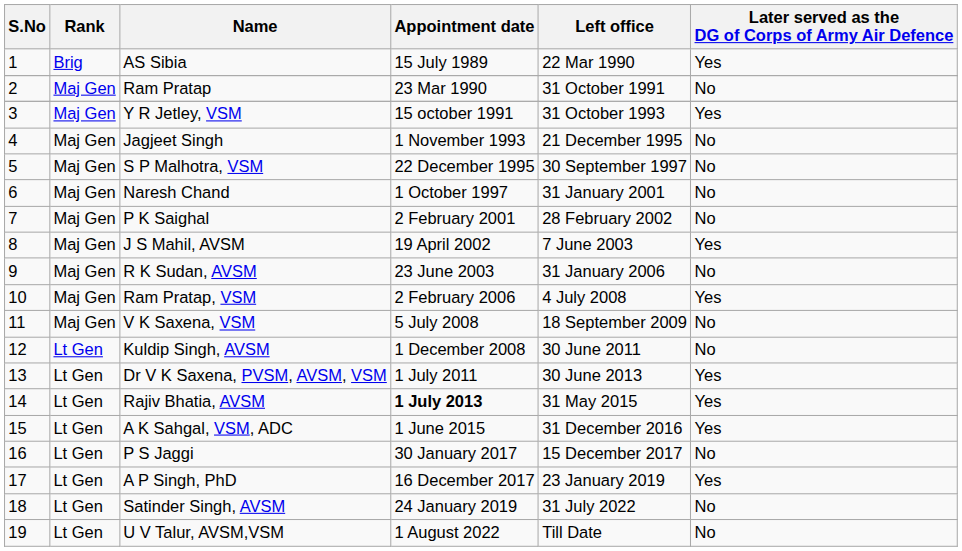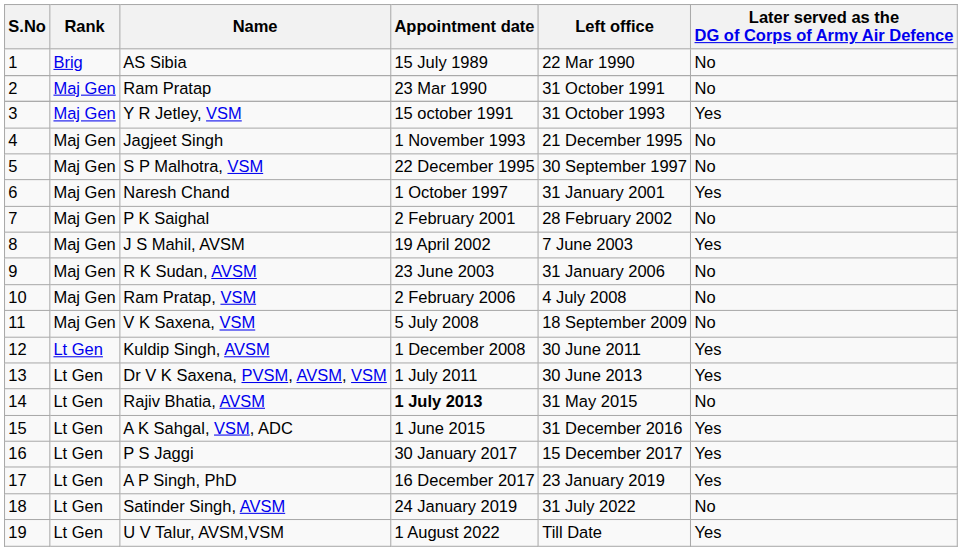AS Sibia | Later served as the DG of Corps of Army Air Defence: Yes -> No
Naresh Chand | Later served as the DG of Corps of Army Air Defence: No -> Yes
Ram Pratap, VSM | Later served as the DG of Corps of Army Air Defence: Yes -> No
Kuldip Singh, AVSM | Later served as the DG of Corps of Army Air Defence: No -> Yes
Rajiv Bhatia, AVSM | Later served as the DG of Corps of Army Air Defence: Yes -> No
P S Jaggi | Later served as the DG of Corps of Army Air Defence: No -> Yes
U V Talur, AVSM,VSM | Later served as the DG of Corps of Army Air Defence: No -> Yes
